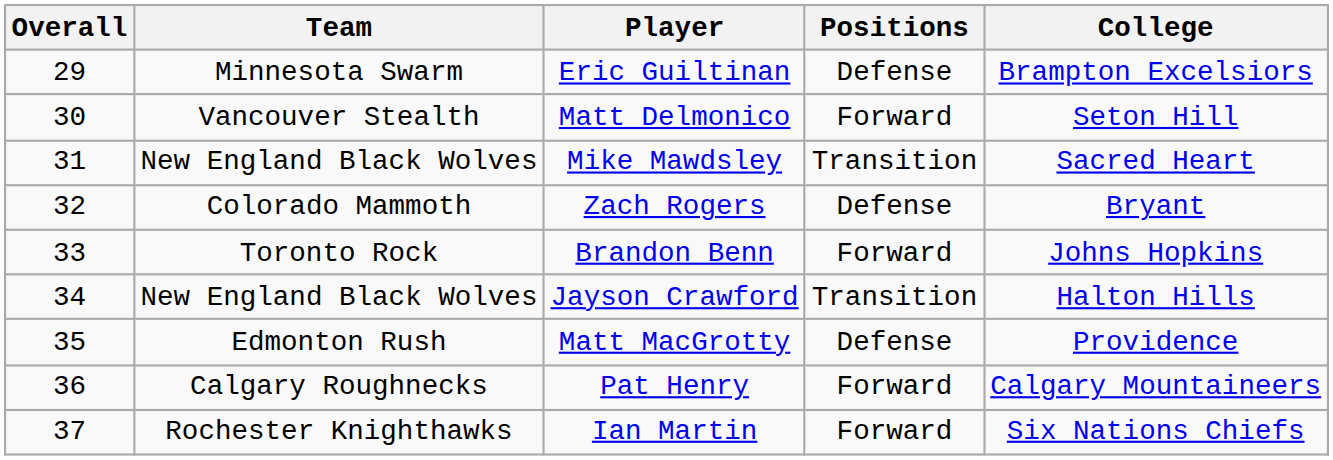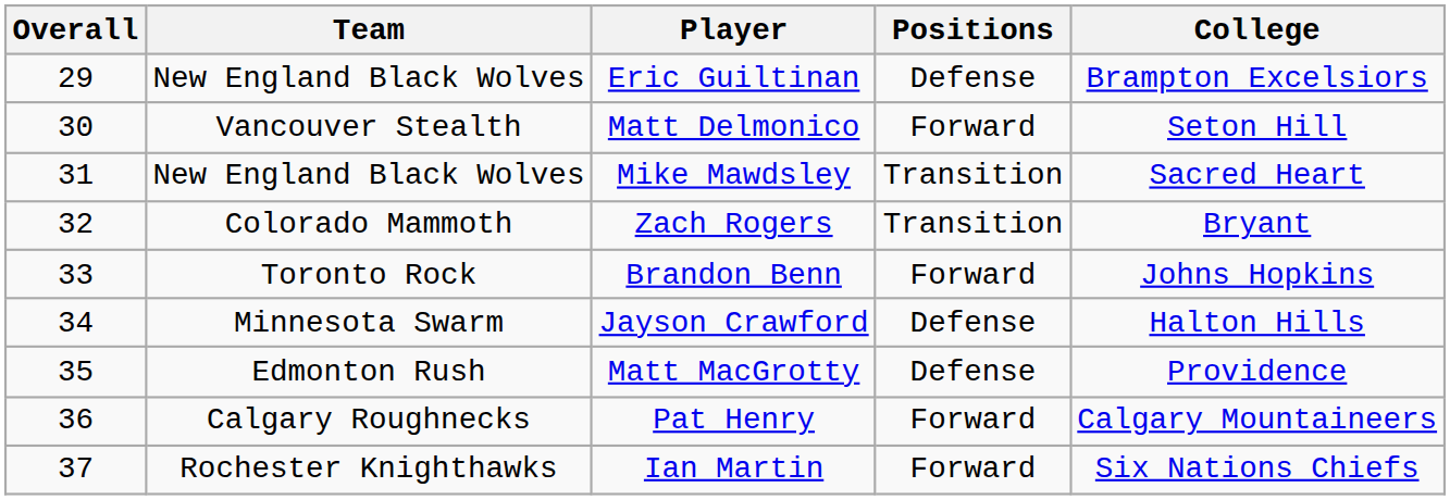Eric Guiltinan | Team: Minnesota Swarm -> New England Black Wolves
Zach Rogers | Positions: Defense -> Transition
Jayson Crawford | Team: New England Black Wolves -> Minnesota Swarm
Jayson Crawford | Positions: Transition -> Defense
